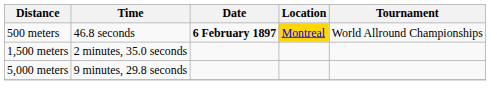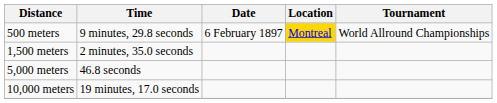500 meters | Time: 46.8 seconds -> 9 minutes, 29.8 seconds
500 meters | Date: bold -> normal
5,000 meters | Time: 9 minutes, 29.8 seconds -> 46.8 seconds
+ row: 10,000 meters | 19 minutes, 17.0 seconds
